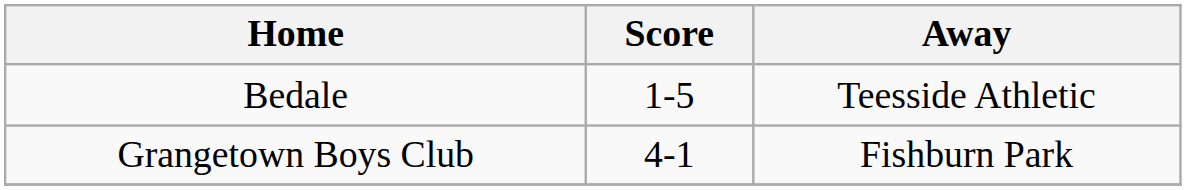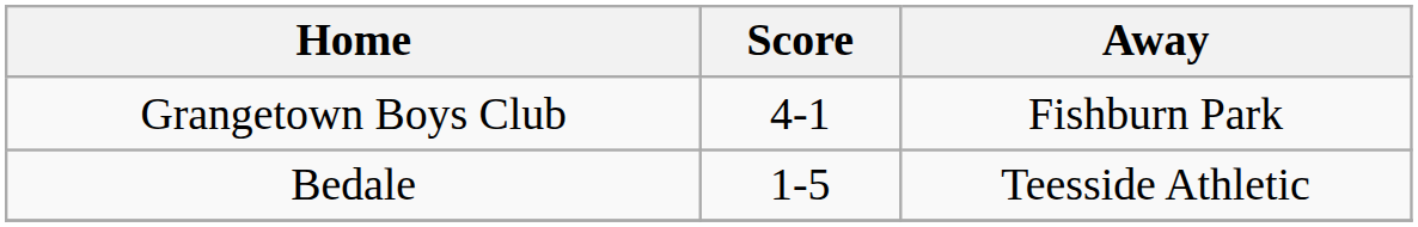rows swapped: Bedale <-> Grangetown Boys Club
